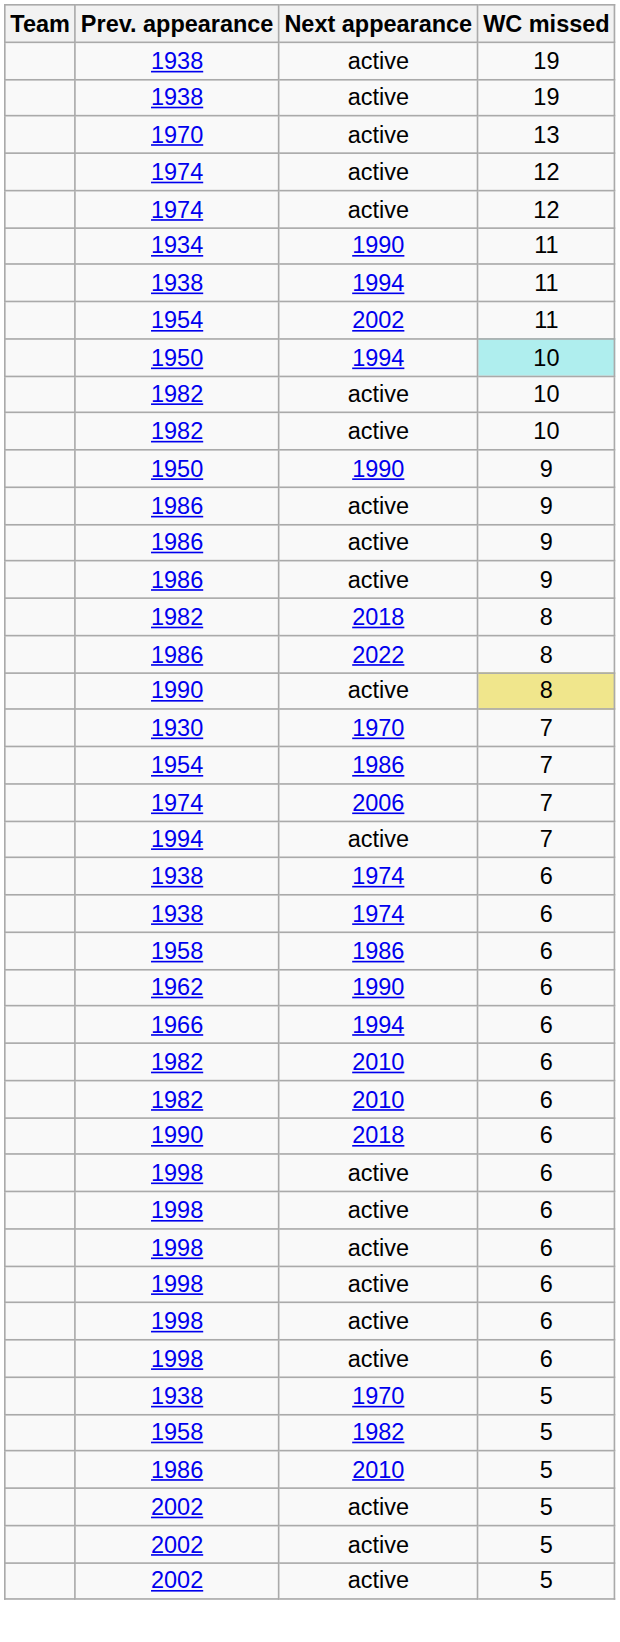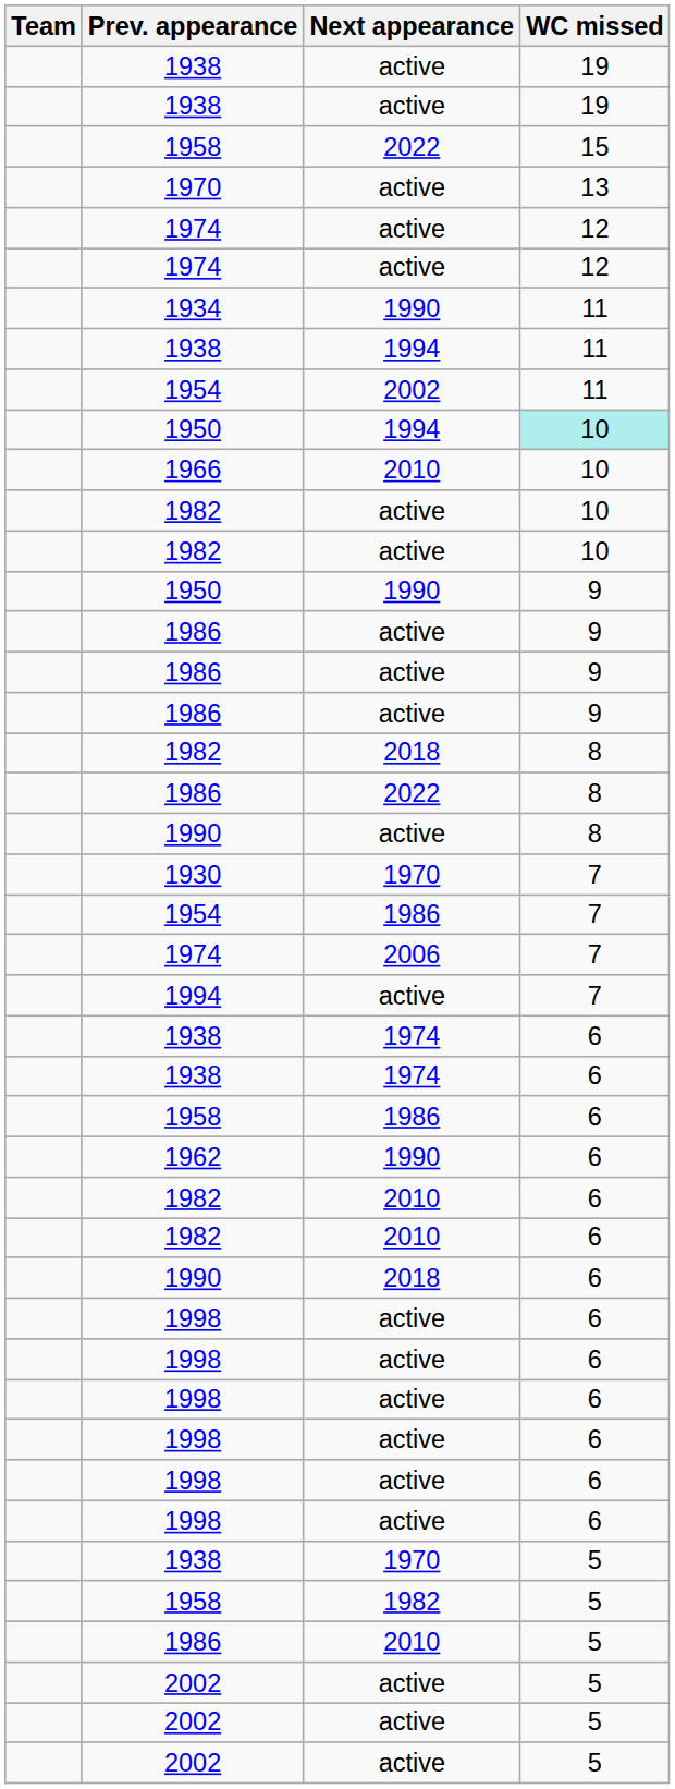+ row: 1958 | 2022 | 15
+ row: 1966 | 2010 | 10
1990 / active | WC missed: khaki background -> no background
- row: 1966 | 1994 | 6
